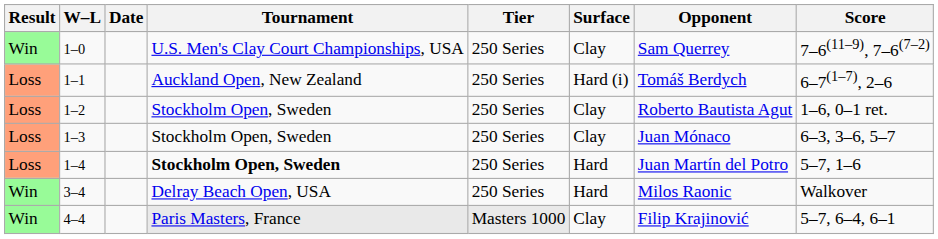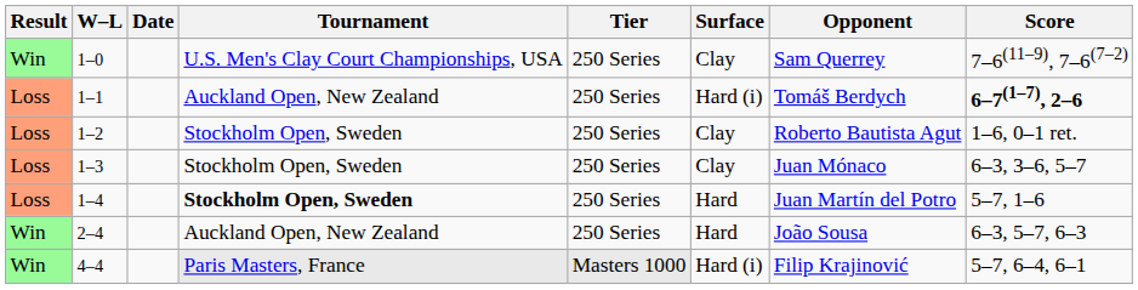1–1 | Score: normal -> bold
+ row: Win | 2–4 | Auckland Open, New Zealand | 250 Series | Hard | João Sousa | 6–3, 5–7, 6–3
- row: Win | 3–4 | Delray Beach Open, USA | 250 Series | Hard | Milos Raonic | Walkover
4–4 | Surface: Clay -> Hard (i)
